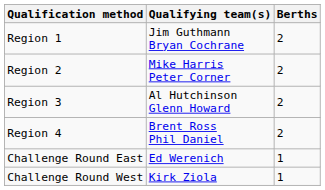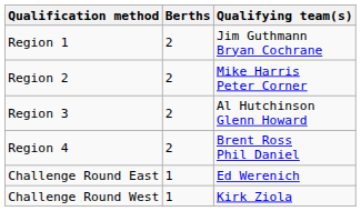columns swapped: Berths <-> Qualifying team(s)
